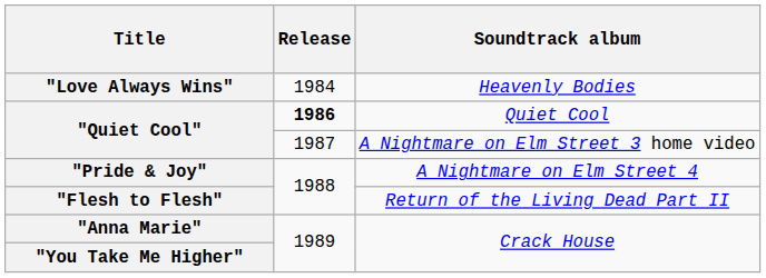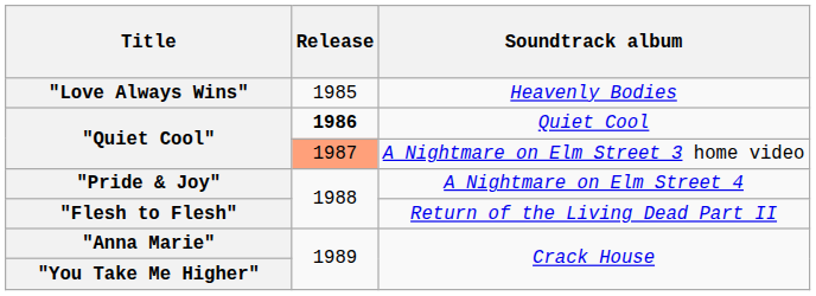Heavenly Bodies | Release: 1984 -> 1985
A Nightmare on Elm Street 3 home video | Release: no background -> lightsalmon background
